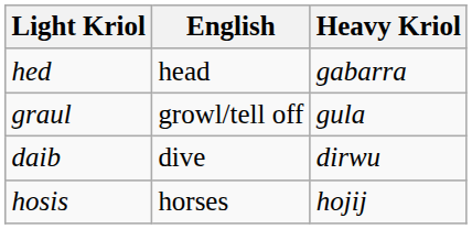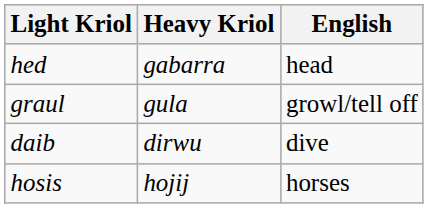columns swapped: Heavy Kriol <-> English
